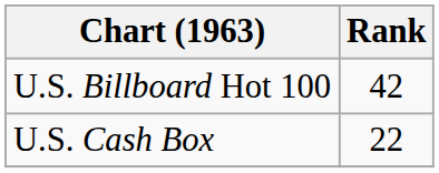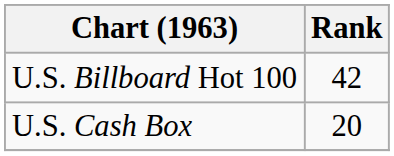U.S. Cash Box | Rank: 22 -> 20
